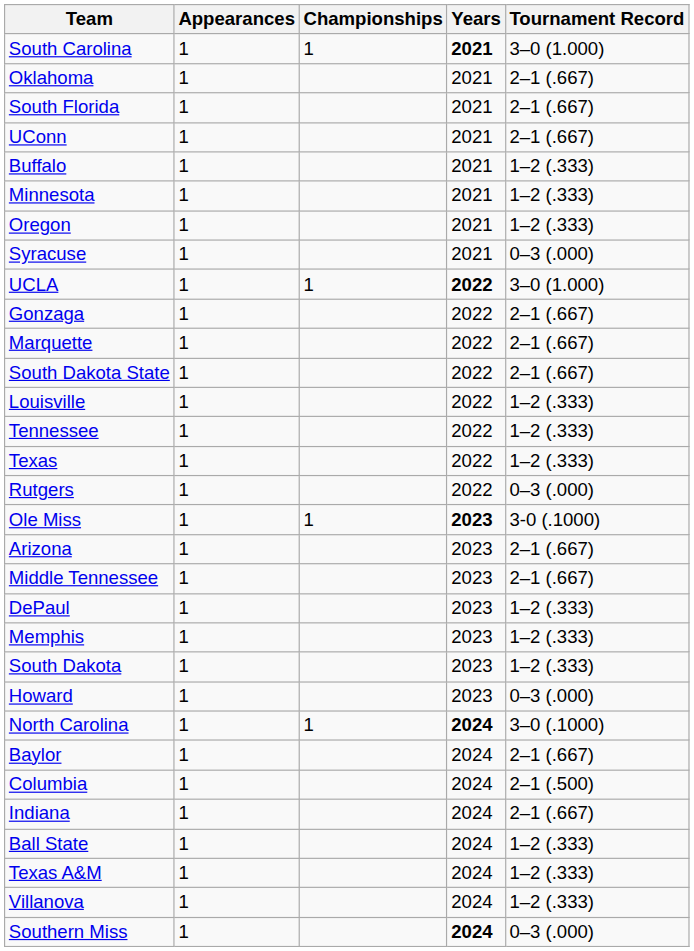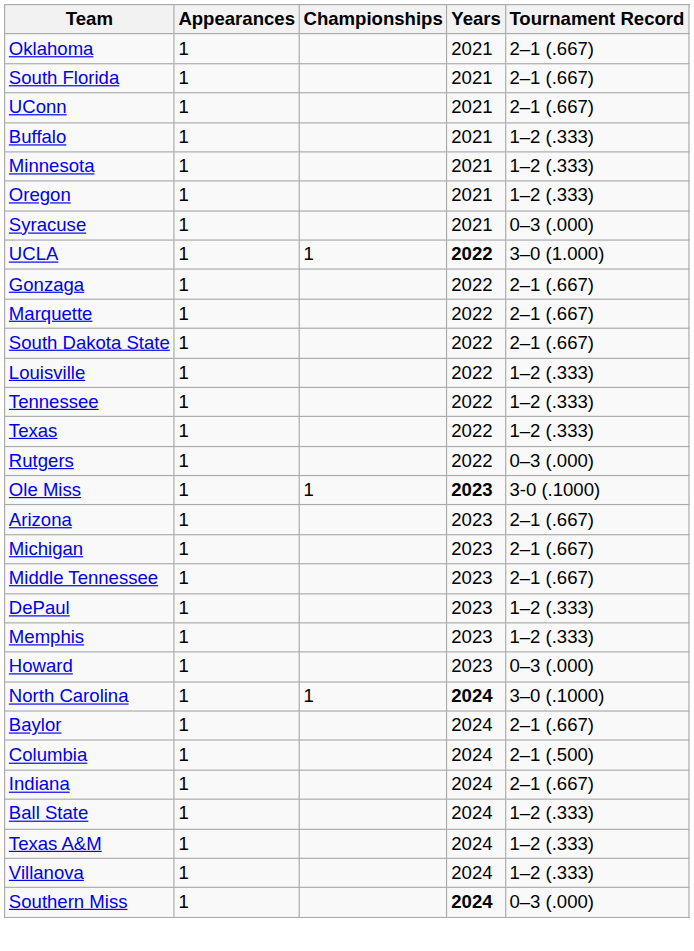- row: South Carolina | 1 | 1 | 2021 | 3–0 (1.000)
+ row: Michigan | 1 | 2023 | 2–1 (.667)
- row: South Dakota | 1 | 2023 | 1–2 (.333)
